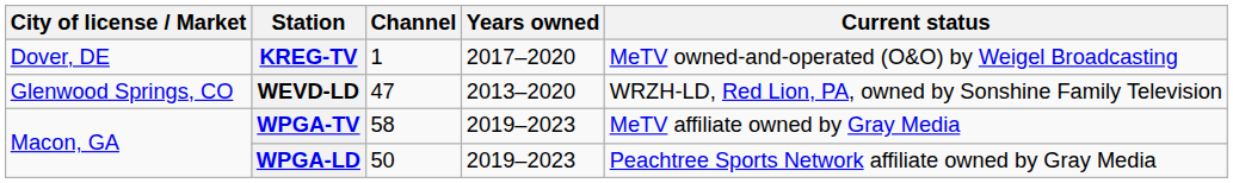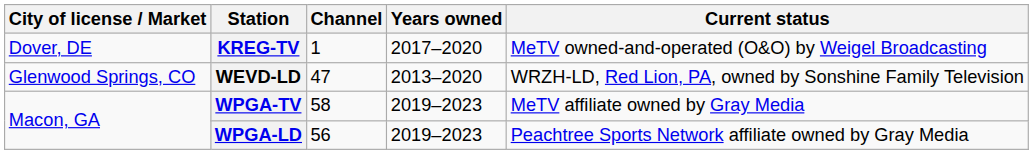WPGA-LD | Channel: 50 -> 56
